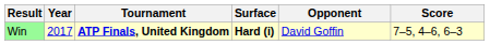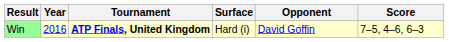Win | Year: 2017 -> 2016
Win | Surface: bold -> normal
